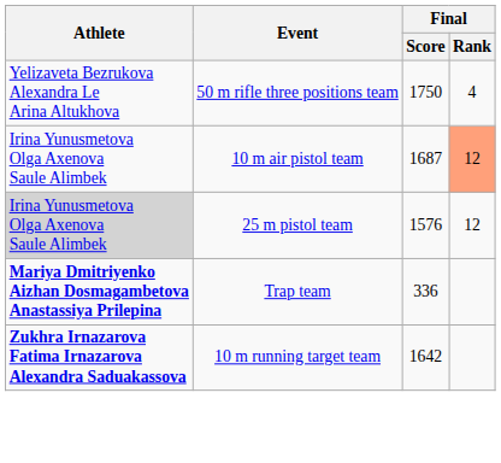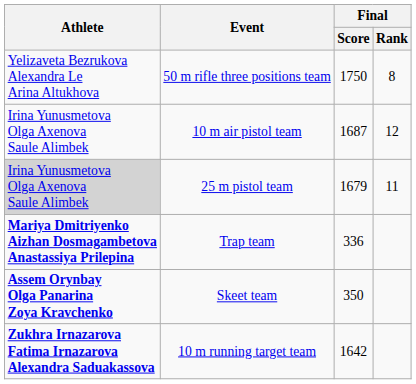50 m rifle three positions team | Final / Rank: 4 -> 8
10 m air pistol team | Final / Rank: lightsalmon background -> no background
25 m pistol team | Final / Score: 1576 -> 1679
25 m pistol team | Final / Rank: 12 -> 11
+ row: Assem Orynbay Olga Panarina Zoya Kravchenko | Skeet team | 350
